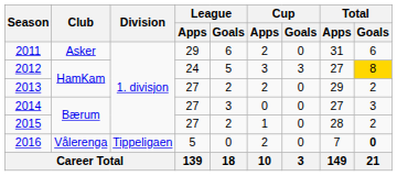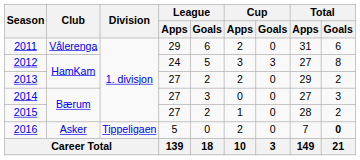2011 | Club: Asker -> Vålerenga
2012 | Total / Goals: gold background -> no background
2016 | Club: Vålerenga -> Asker
